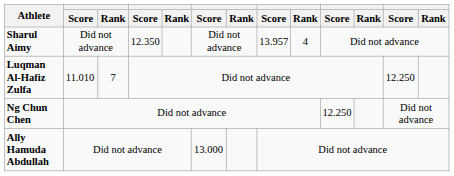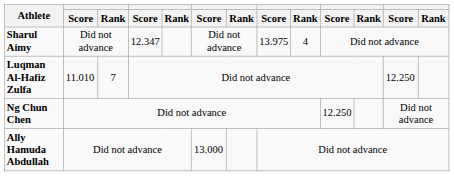Sharul Aimy | column 4: 12.350 -> 12.347
Sharul Aimy | column 8: 13.957 -> 13.975
